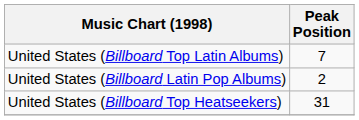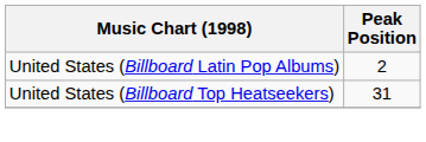- row: United States (Billboard Top Latin Albums) | 7
